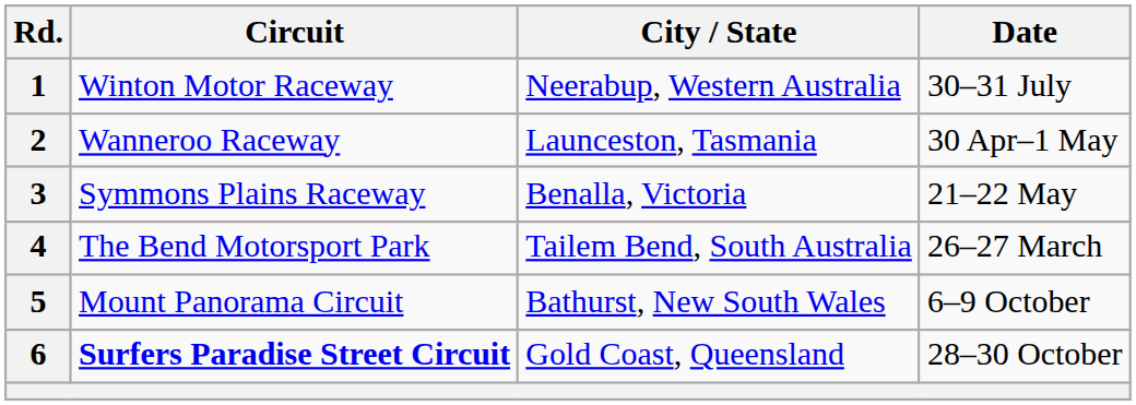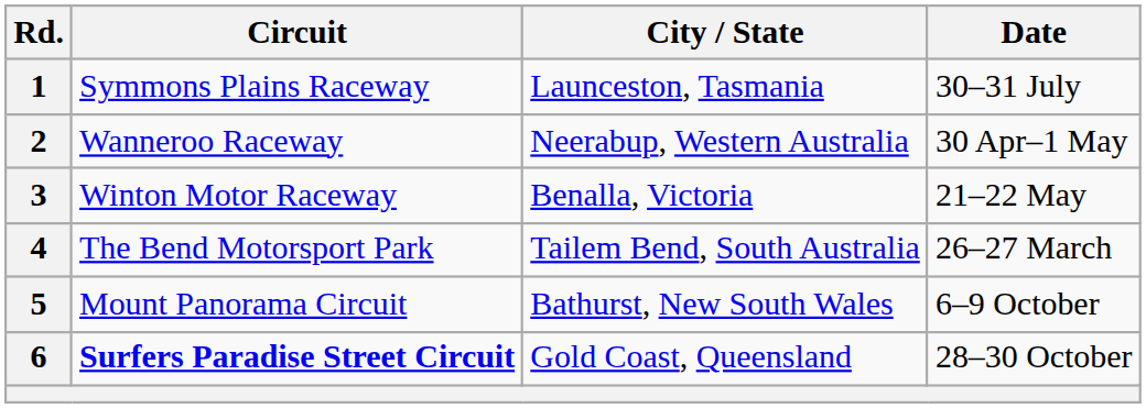1 | Circuit: Winton Motor Raceway -> Symmons Plains Raceway
1 | City / State: Neerabup, Western Australia -> Launceston, Tasmania
2 | City / State: Launceston, Tasmania -> Neerabup, Western Australia
3 | Circuit: Symmons Plains Raceway -> Winton Motor Raceway
